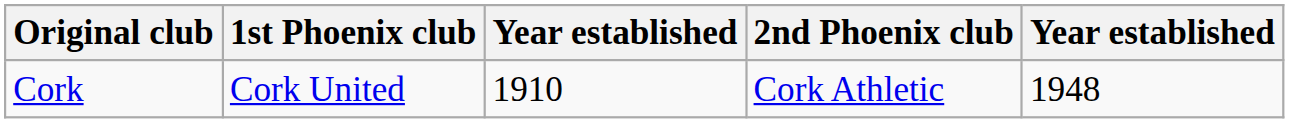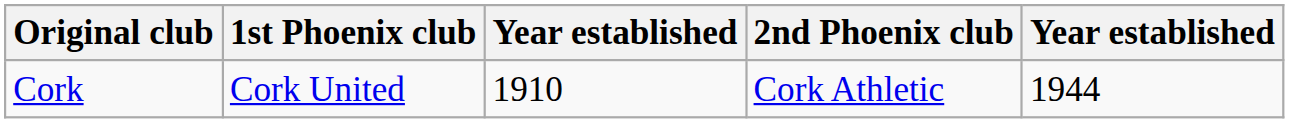Cork | column 5: 1948 -> 1944
